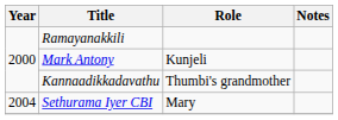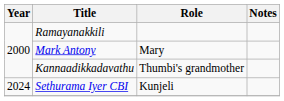Mark Antony | Role: Kunjeli -> Mary
Sethurama Iyer CBI | Year: 2004 -> 2024
Sethurama Iyer CBI | Role: Mary -> Kunjeli
